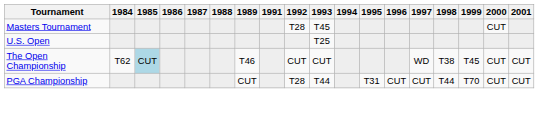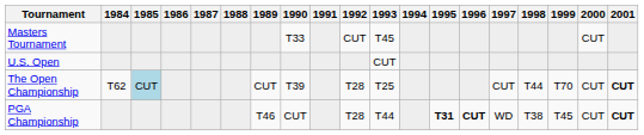+ column: 1990 | T33 | T39 | CUT
Masters Tournament | 1992: T28 -> CUT
U.S. Open | 1993: T25 -> CUT
The Open Championship | 1989: T46 -> CUT
The Open Championship | 1992: CUT -> T28
The Open Championship | 1993: CUT -> T25
The Open Championship | 1997: WD -> CUT
The Open Championship | 1998: T38 -> T44
The Open Championship | 1999: T45 -> T70
The Open Championship | 2001: normal -> bold
PGA Championship | 1989: CUT -> T46
PGA Championship | 1995: normal -> bold
PGA Championship | 1996: normal -> bold
PGA Championship | 1997: CUT -> WD
PGA Championship | 1998: T44 -> T38
PGA Championship | 1999: T70 -> T45
PGA Championship | 2001: normal -> bold
